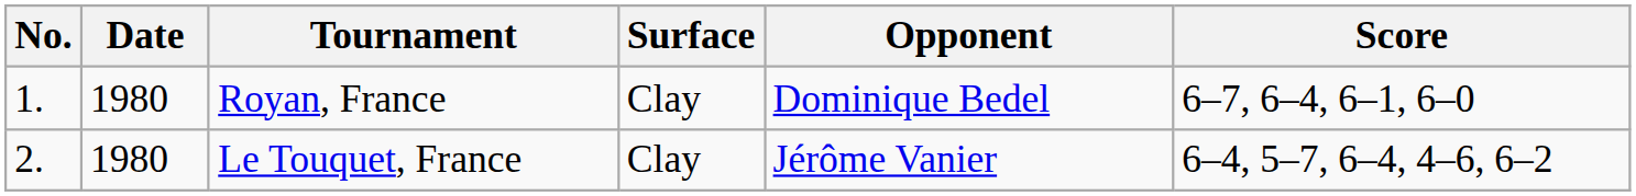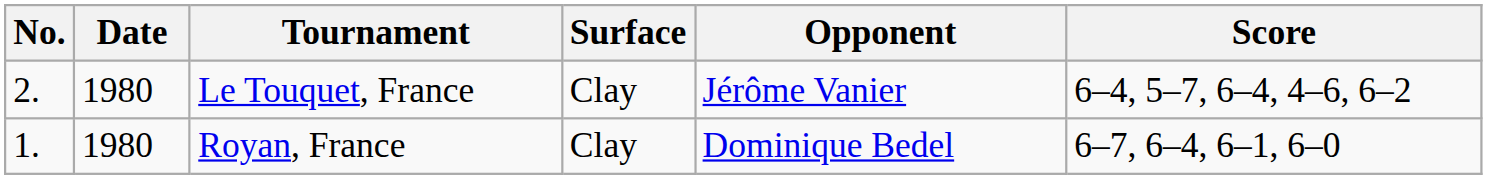rows swapped: Royan, France <-> Le Touquet, France
